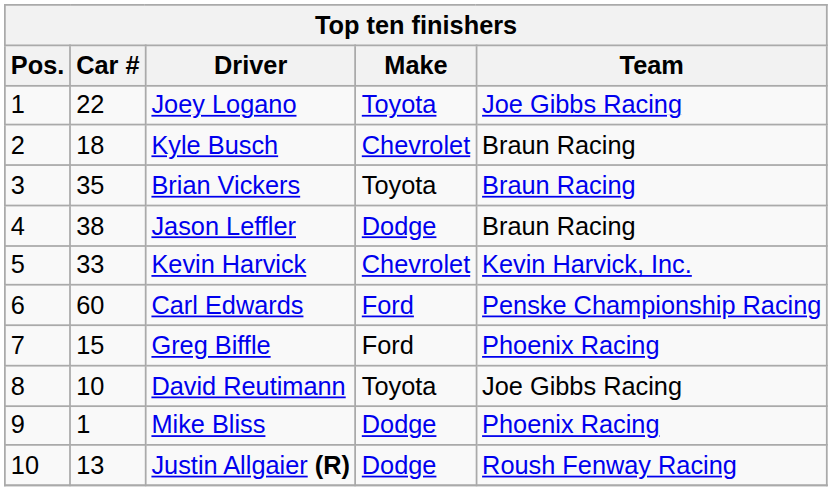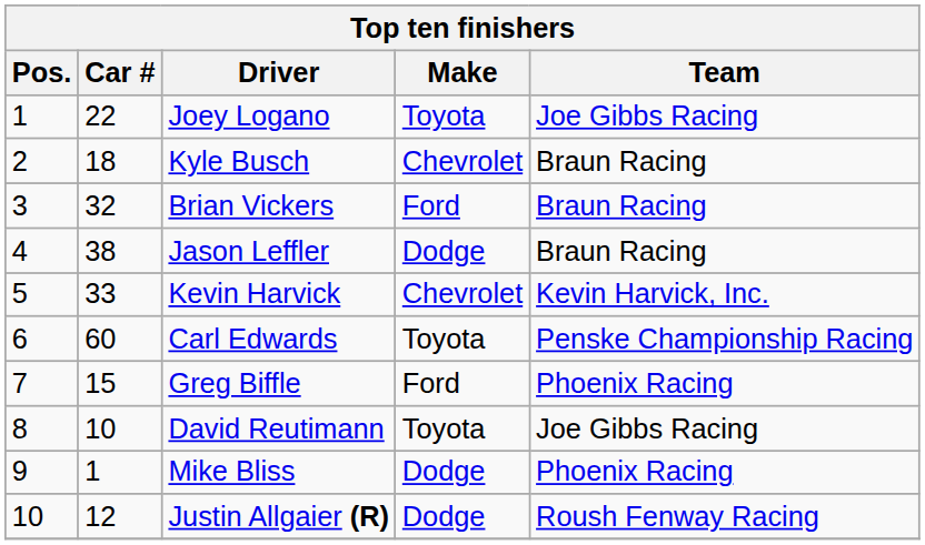Brian Vickers | Car #: 35 -> 32
Brian Vickers | Make: Toyota -> Ford
Carl Edwards | Make: Ford -> Toyota
Justin Allgaier (R) | Car #: 13 -> 12
